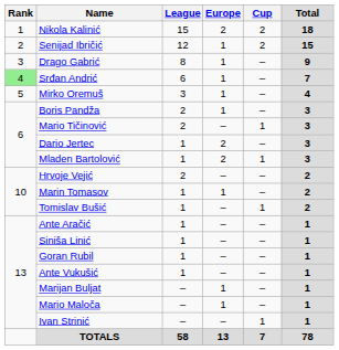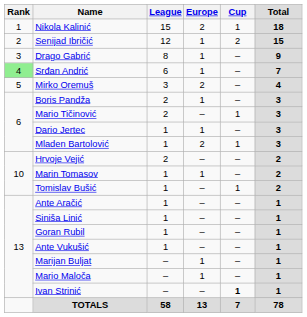Nikola Kalinić | Cup: 2 -> 1
Mirko Oremuš | Europe: 1 -> 2
Dario Jertec | Europe: 2 -> 1
Ivan Strinić | Cup: normal -> bold
